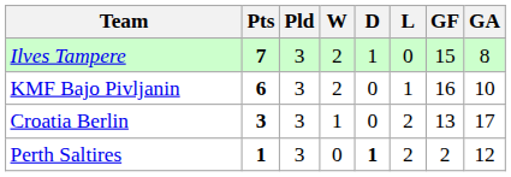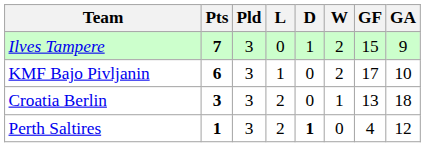columns swapped: W <-> L
Ilves Tampere | GA: 8 -> 9
KMF Bajo Pivljanin | GF: 16 -> 17
Croatia Berlin | GA: 17 -> 18
Perth Saltires | GF: 2 -> 4
